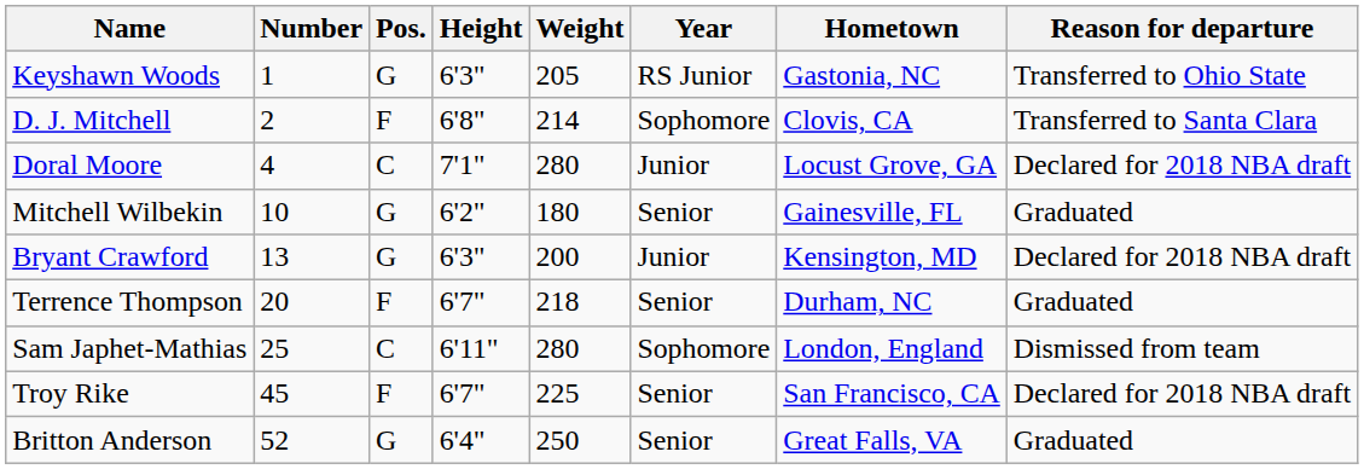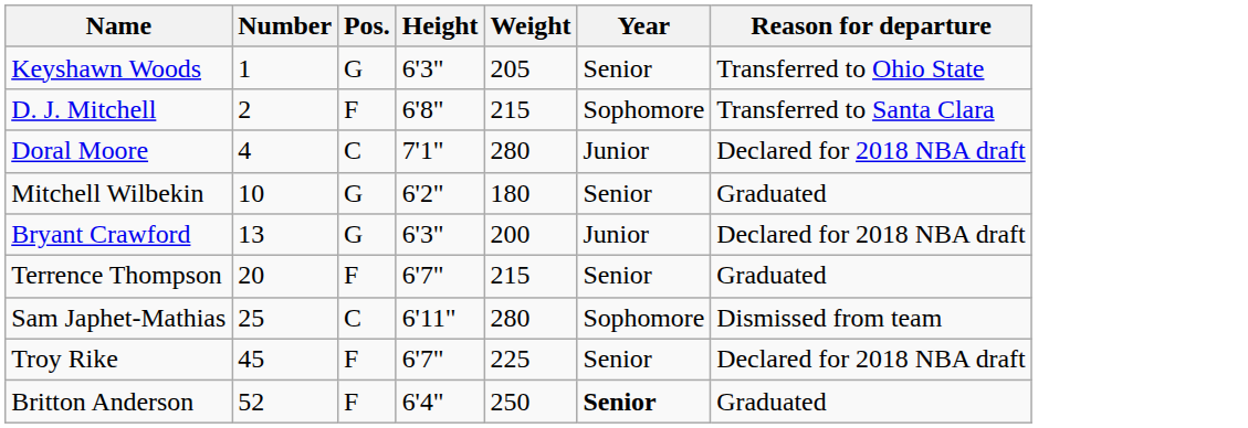- column: Hometown | Gastonia, NC | Clovis, CA | Locust Grove, GA | Gainesville, FL | Kensington, MD | Durham, NC | London, England | San Francisco, CA | Great Falls, VA
Keyshawn Woods | Year: RS Junior -> Senior
D. J. Mitchell | Weight: 214 -> 215
Terrence Thompson | Weight: 218 -> 215
Britton Anderson | Pos.: G -> F
Britton Anderson | Year: normal -> bold
